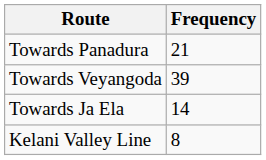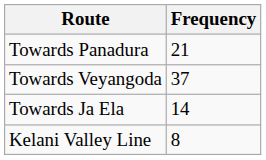Towards Veyangoda | Frequency: 39 -> 37
